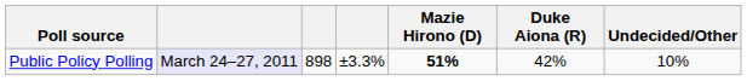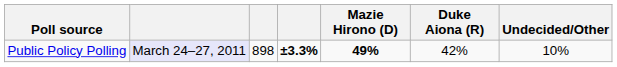Public Policy Polling | column 4: normal -> bold
Public Policy Polling | Mazie Hirono (D): 51% -> 49%
